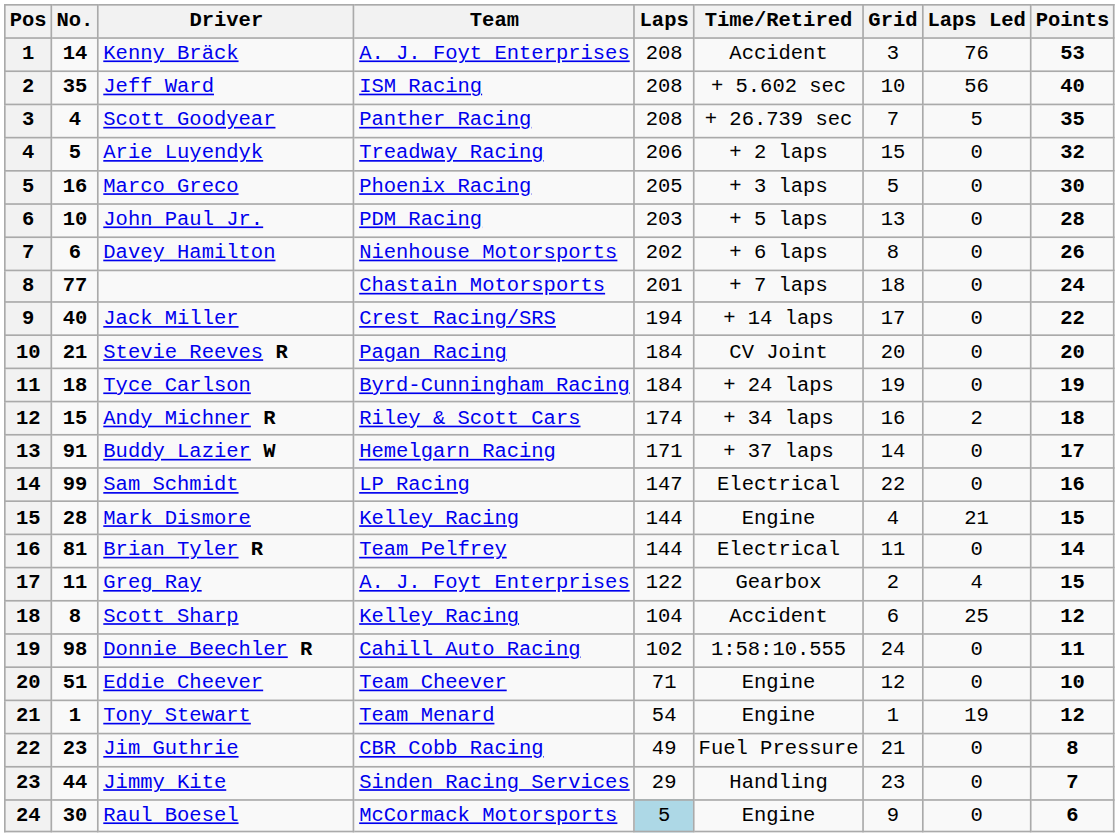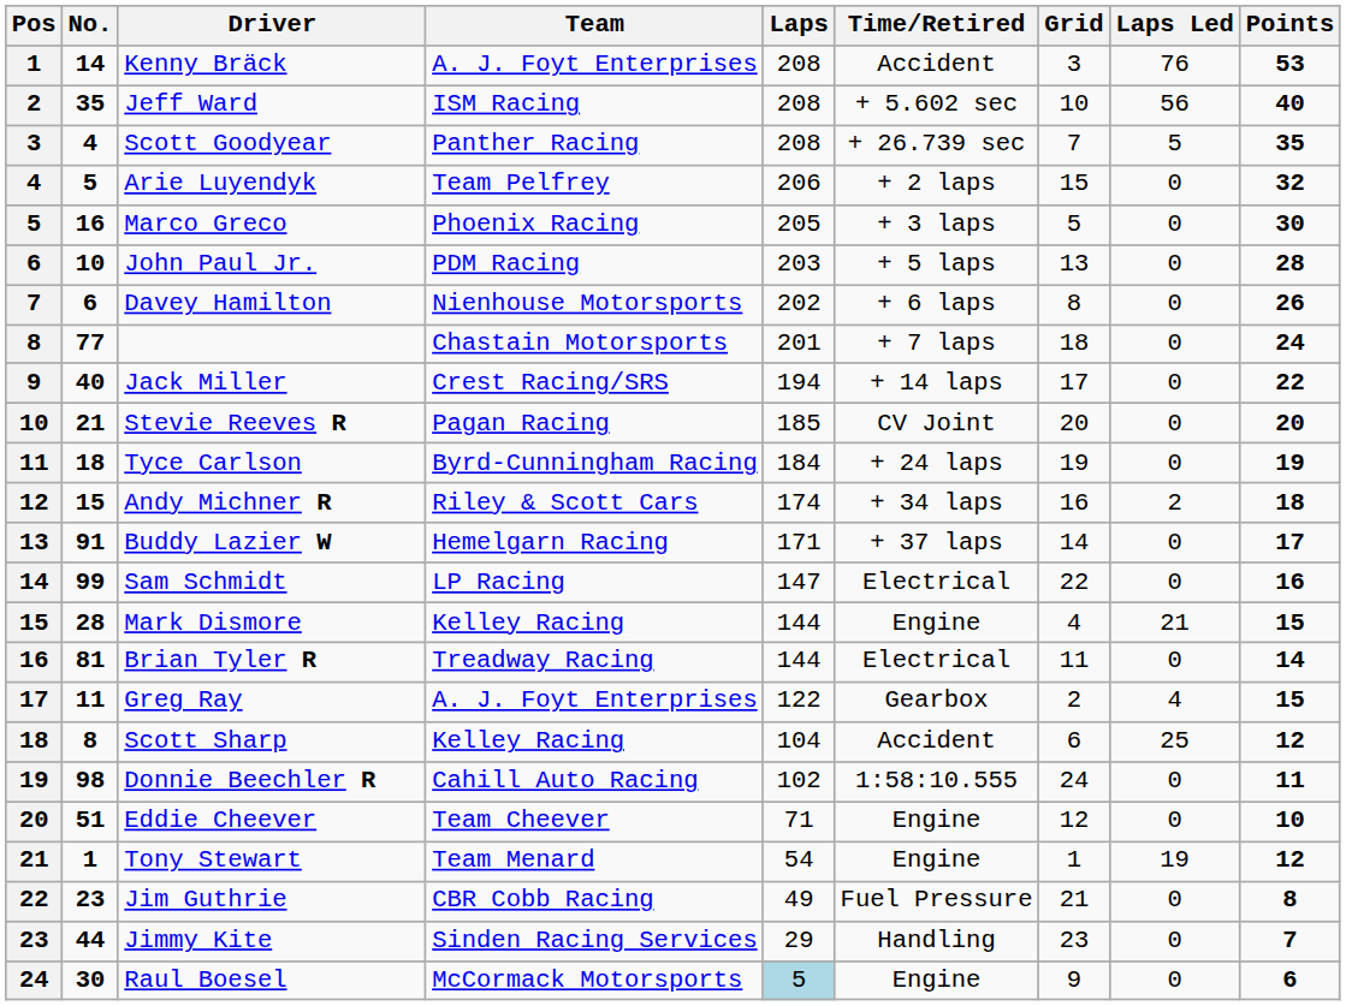Arie Luyendyk | Team: Treadway Racing -> Team Pelfrey
Stevie Reeves R | Laps: 184 -> 185
Brian Tyler R | Team: Team Pelfrey -> Treadway Racing
